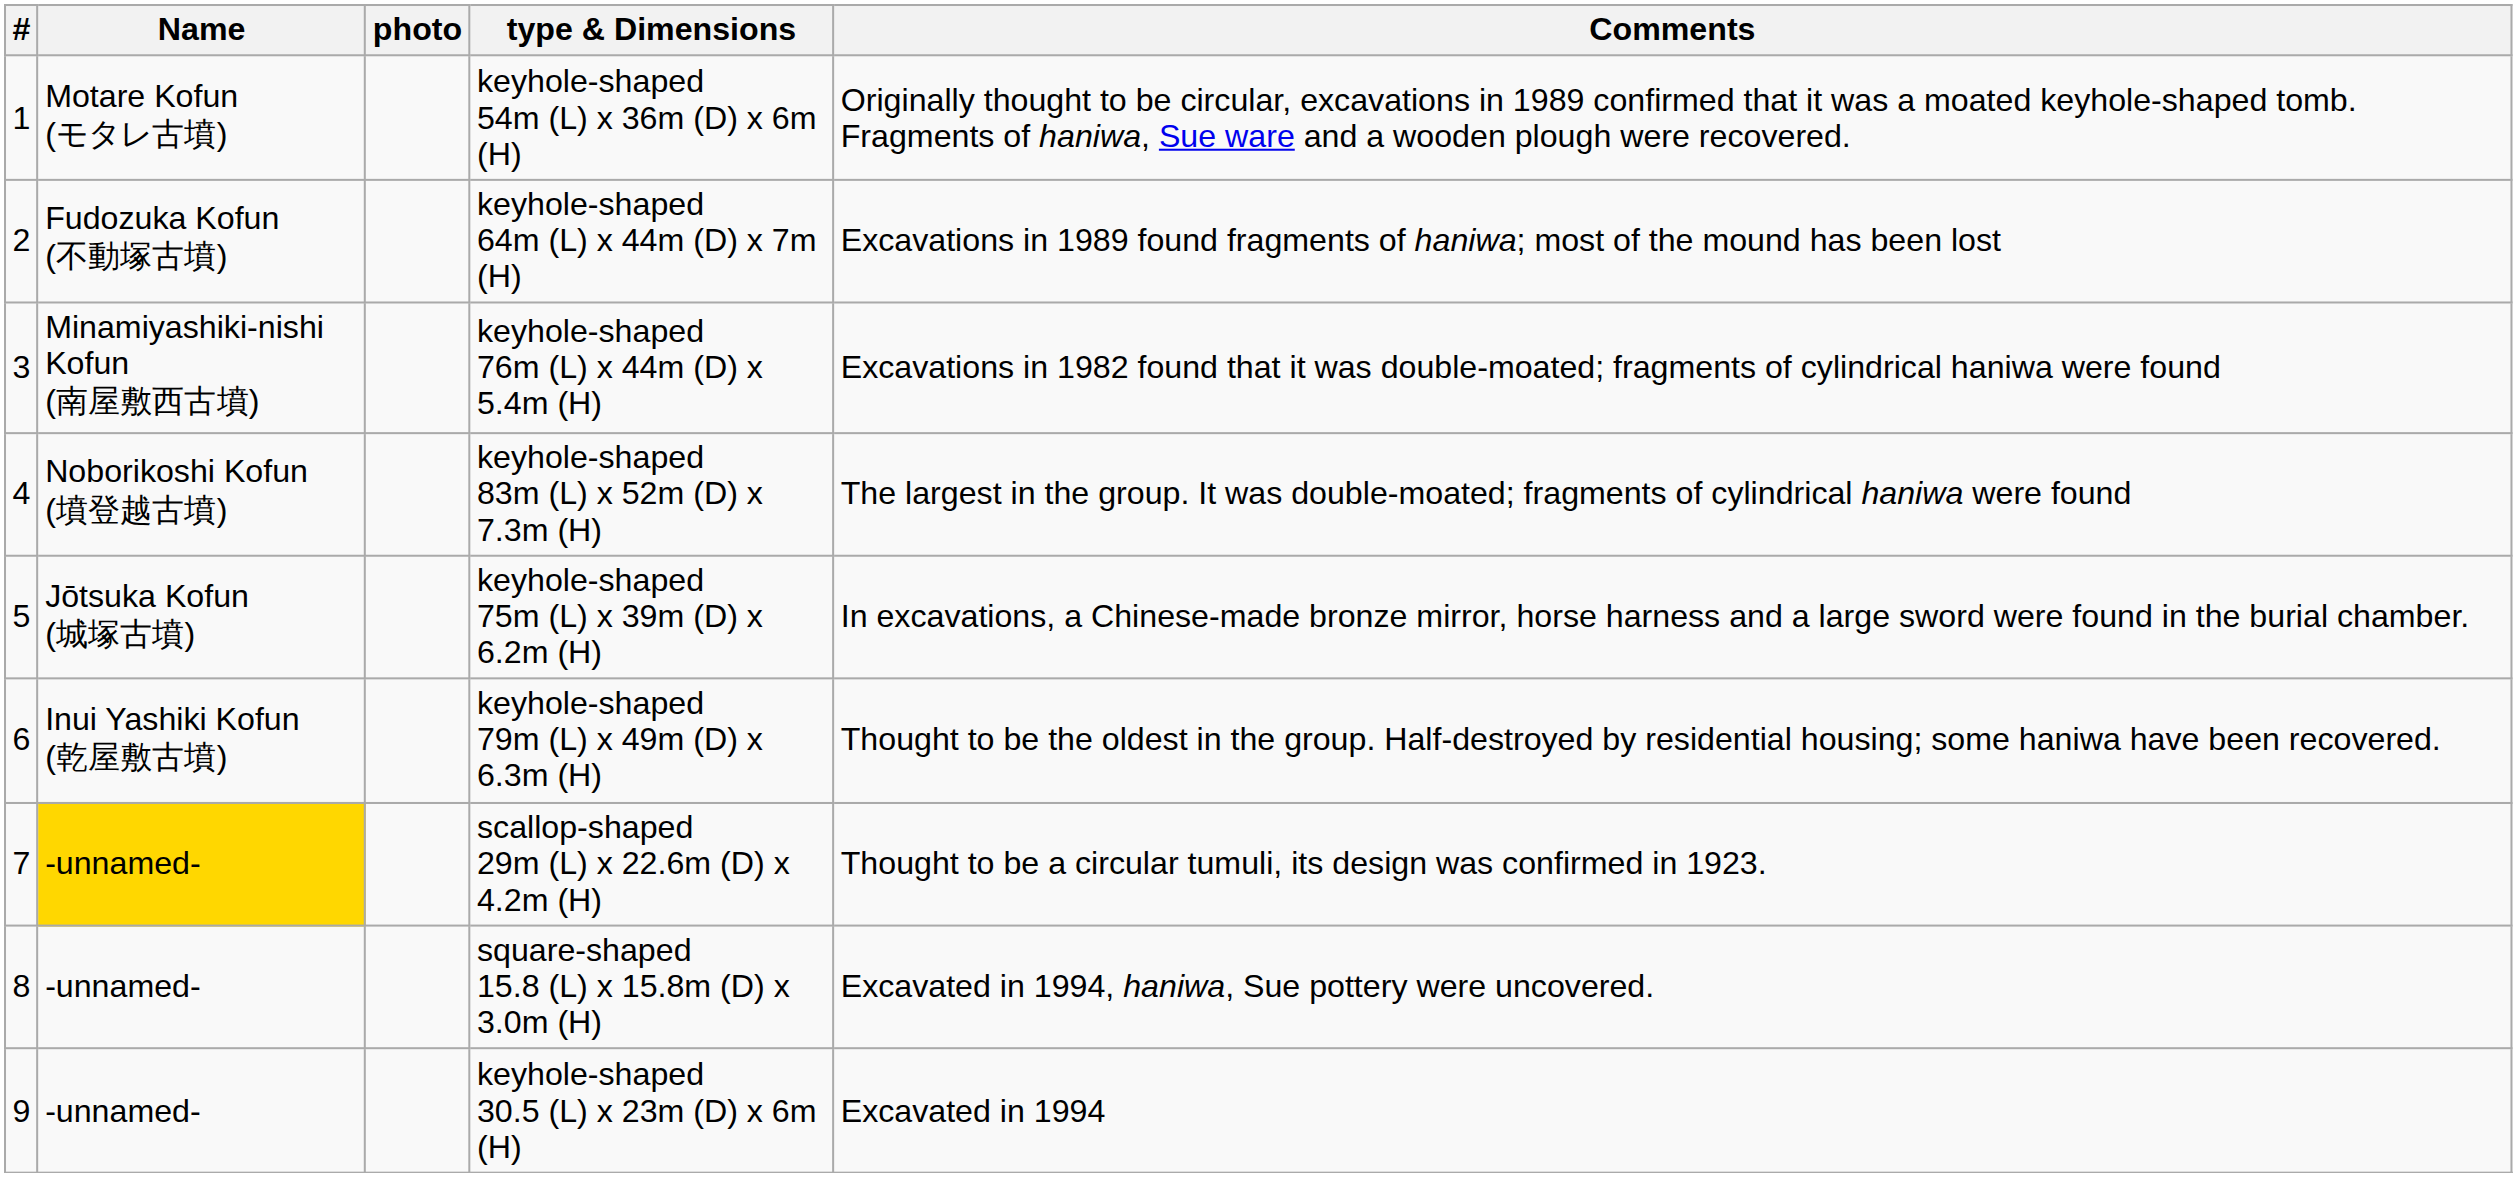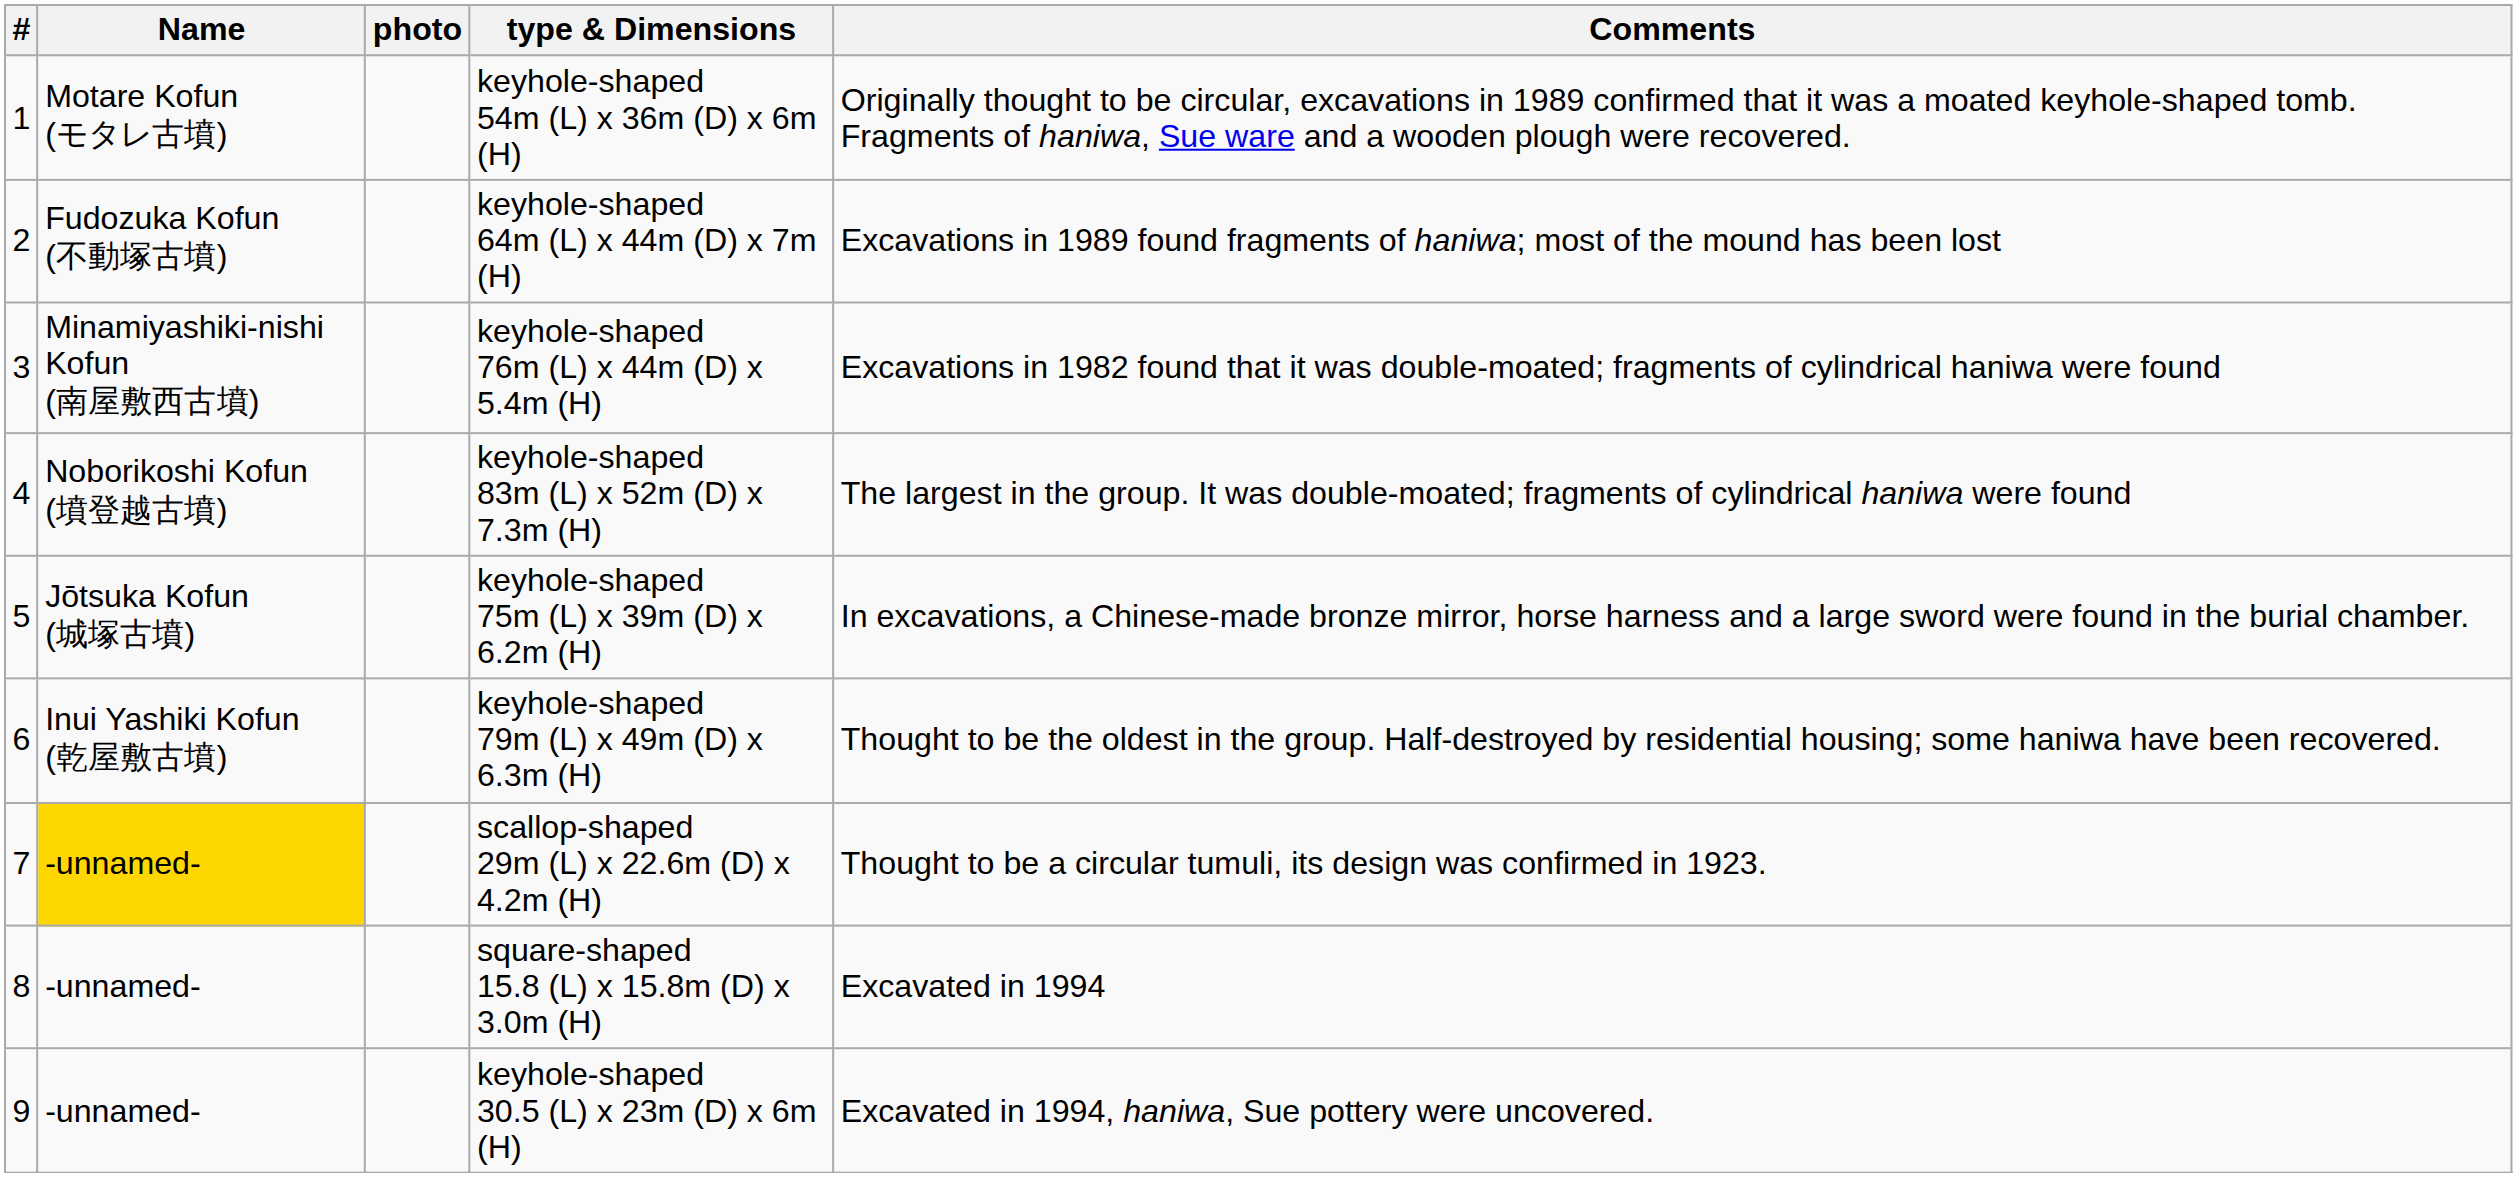square-shaped 15.8 (L) x 15.8m (D) x 3.0m (H) | Comments: Excavated in 1994, haniwa, Sue pottery were uncovered. -> Excavated in 1994
keyhole-shaped 30.5 (L) x 23m (D) x 6m (H) | Comments: Excavated in 1994 -> Excavated in 1994, haniwa, Sue pottery were uncovered.
